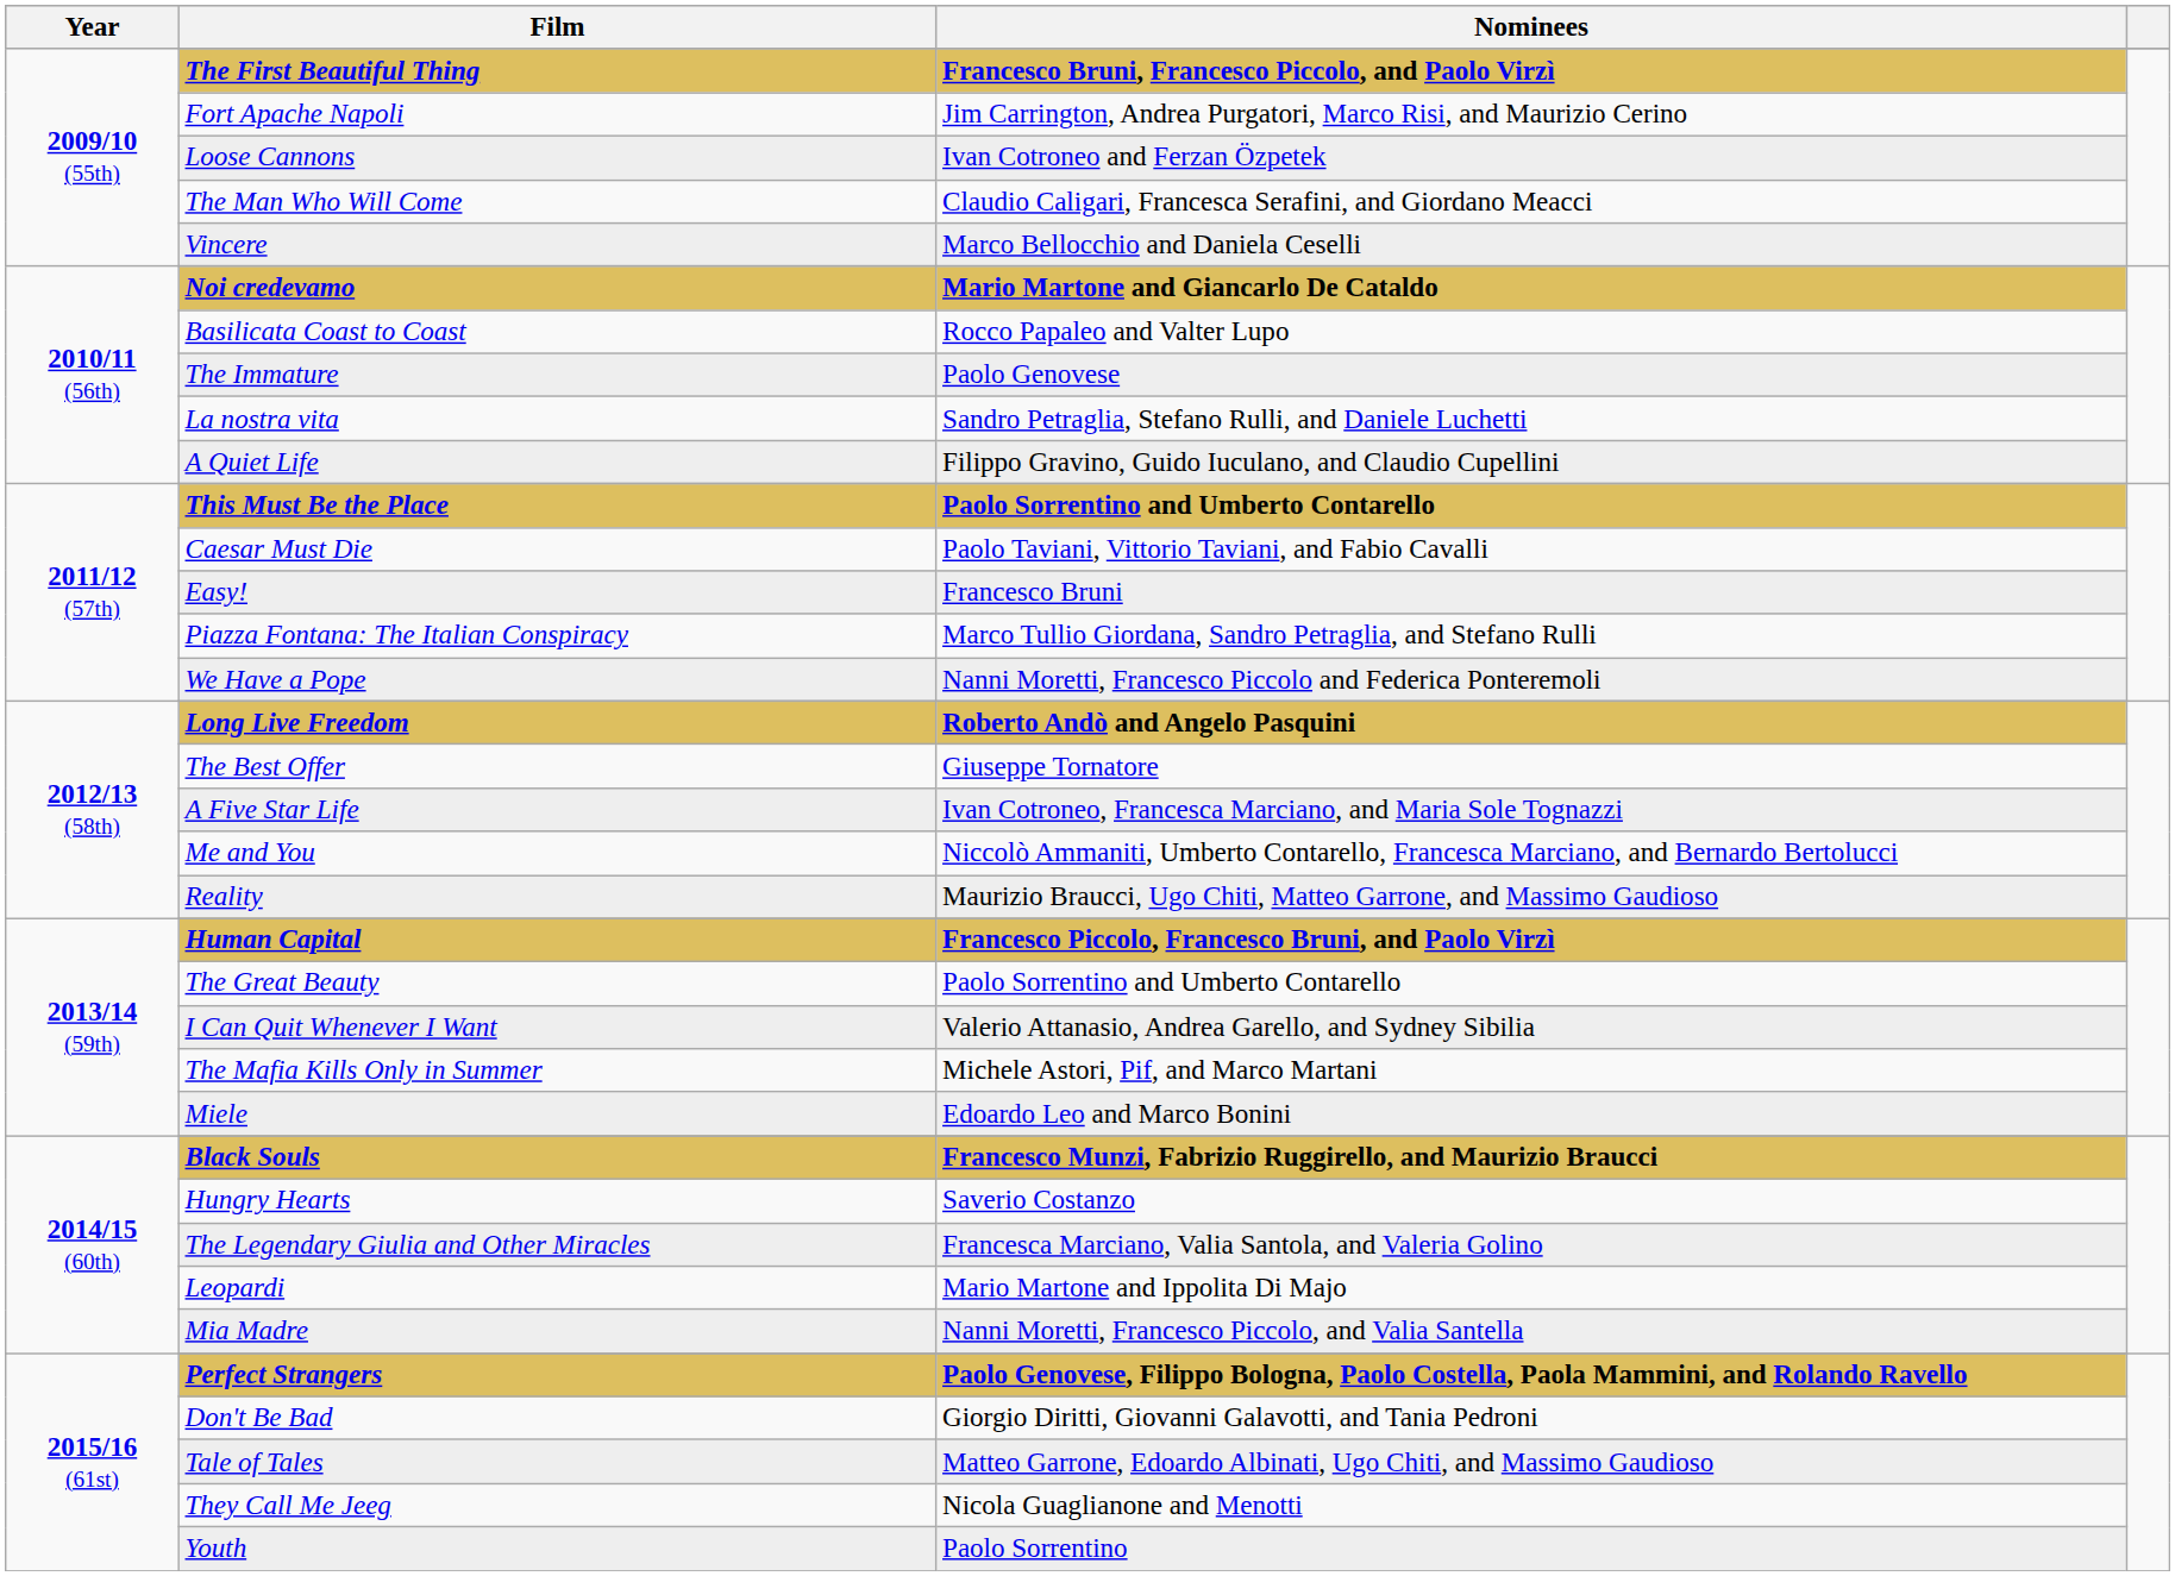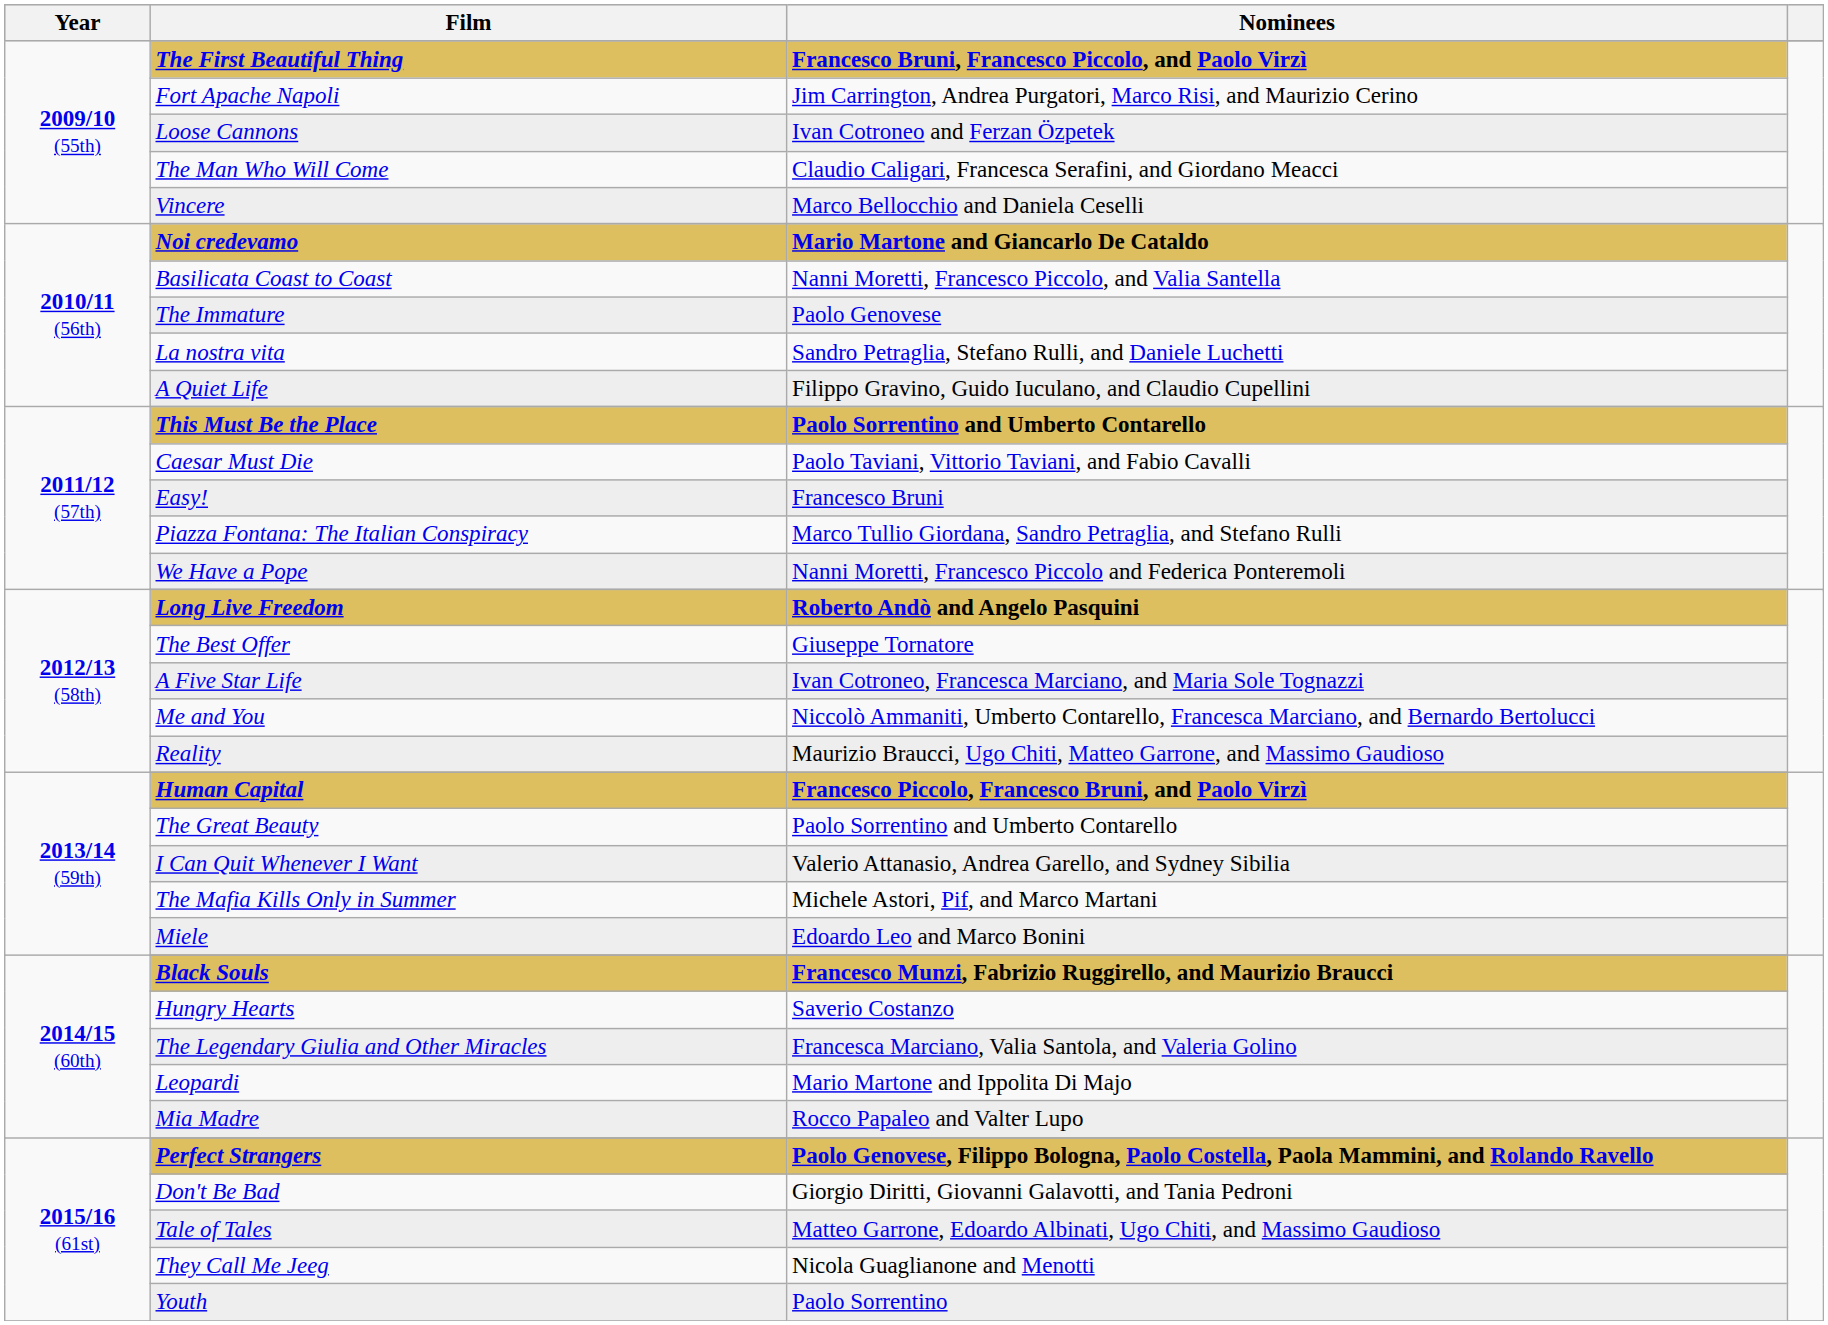Basilicata Coast to Coast | Nominees: Rocco Papaleo and Valter Lupo -> Nanni Moretti, Francesco Piccolo, and Valia Santella
Mia Madre | Nominees: Nanni Moretti, Francesco Piccolo, and Valia Santella -> Rocco Papaleo and Valter Lupo
